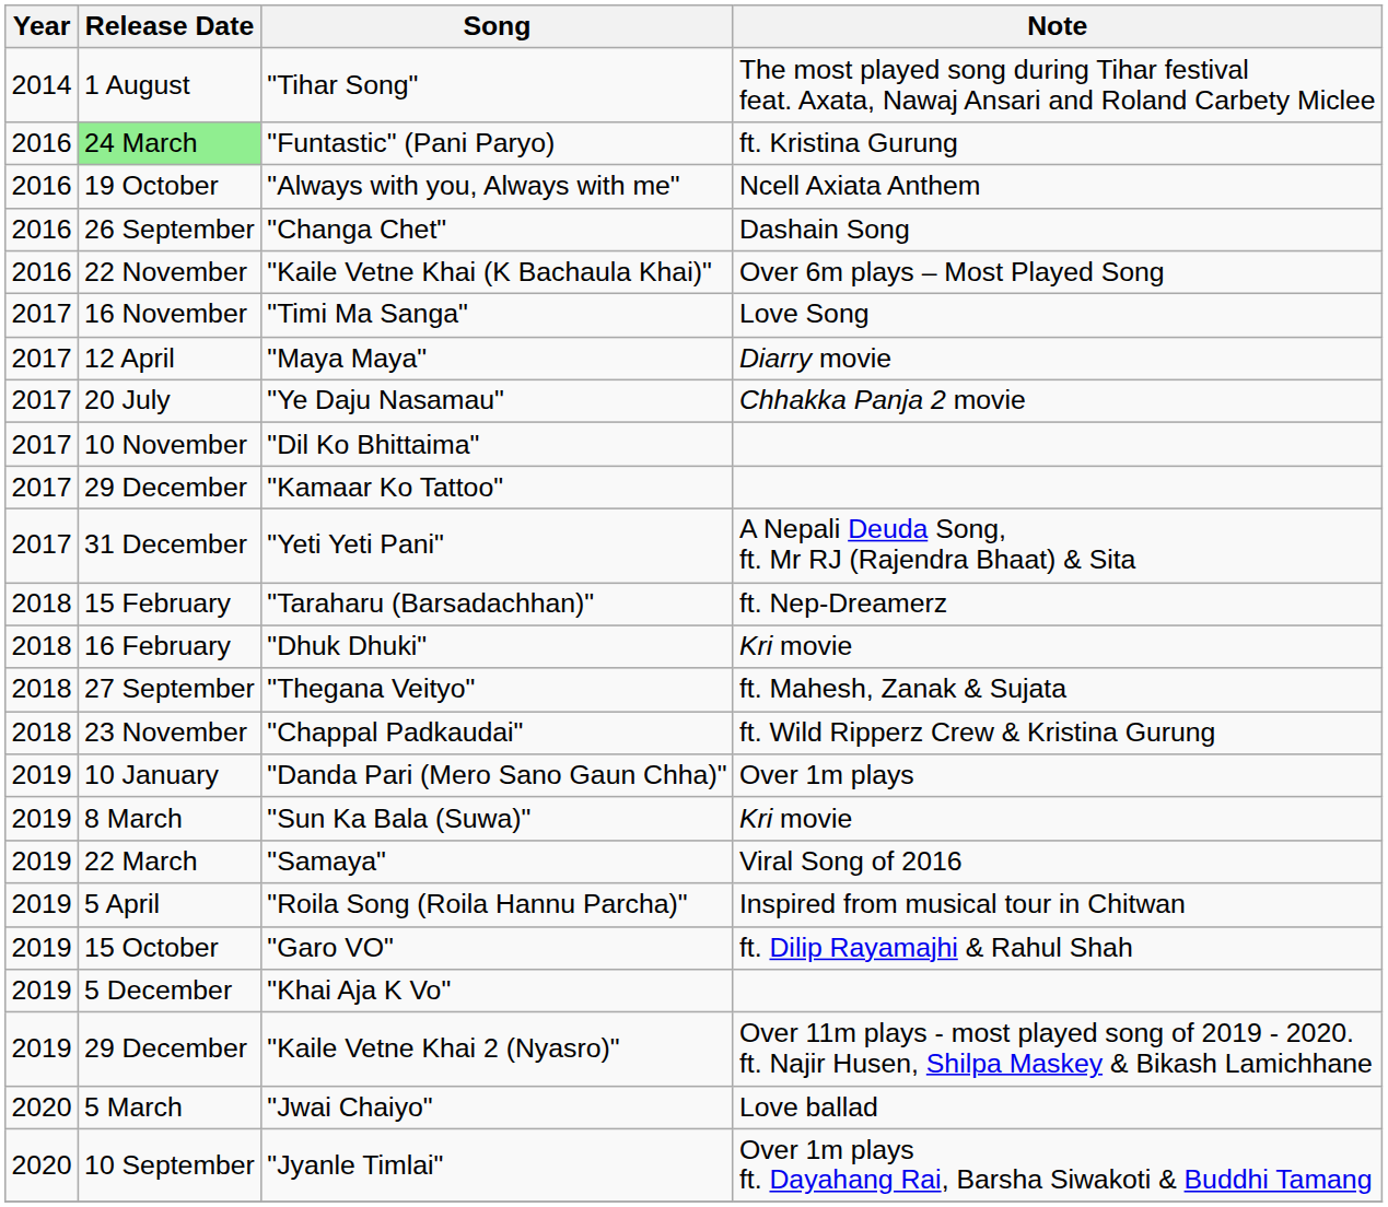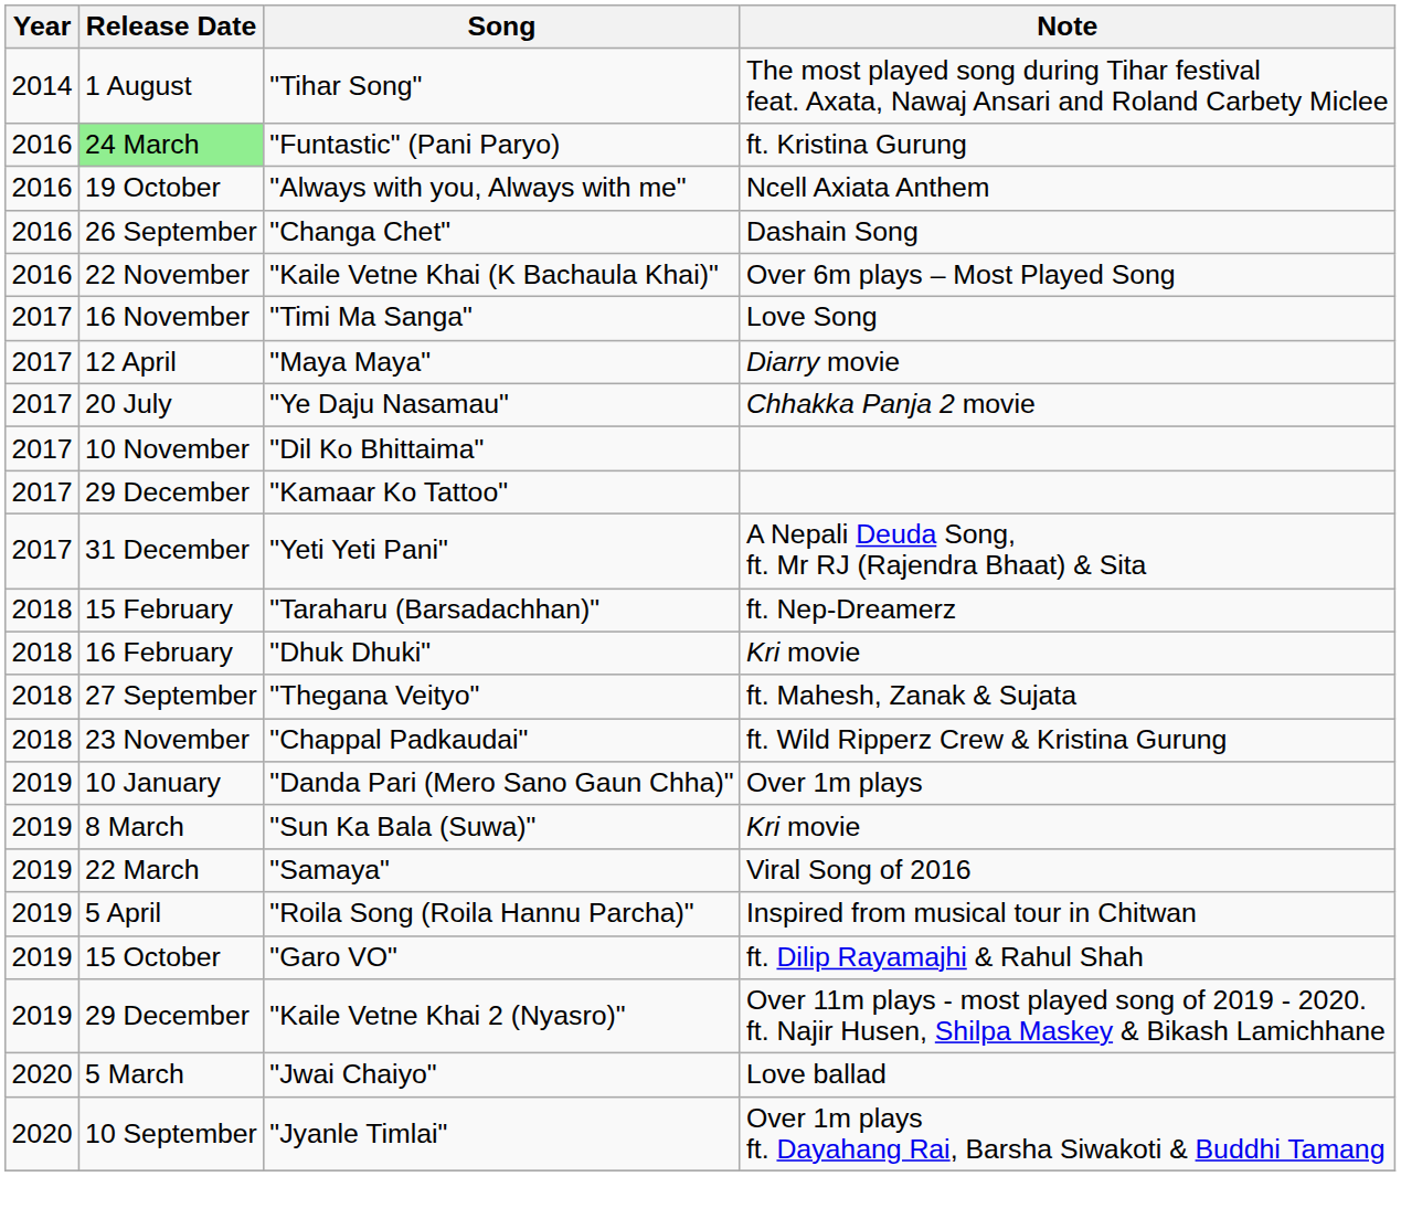- row: 2019 | 5 December | "Khai Aja K Vo"
